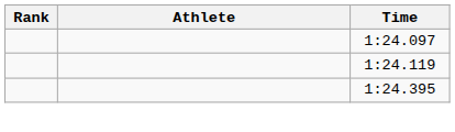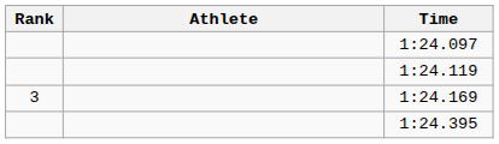+ row: 3 | 1:24.169
